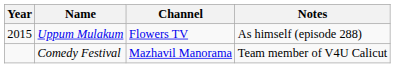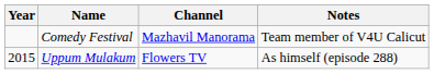rows swapped: Comedy Festival <-> Uppum Mulakum
